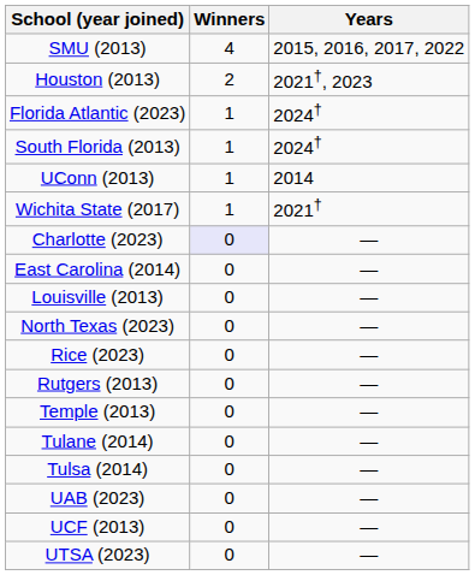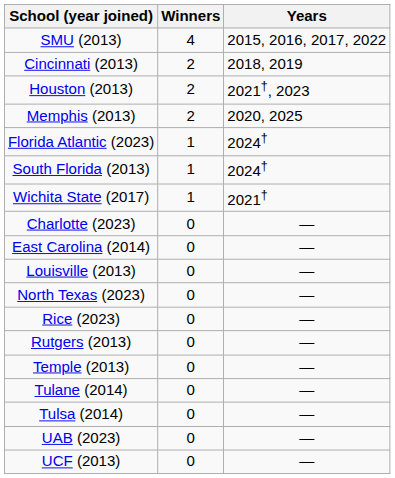+ row: Cincinnati (2013) | 2 | 2018, 2019
+ row: Memphis (2013) | 2 | 2020, 2025
- row: UConn (2013) | 1 | 2014
Charlotte (2023) | Winners: lavender background -> no background
- row: UTSA (2023) | 0 | —
